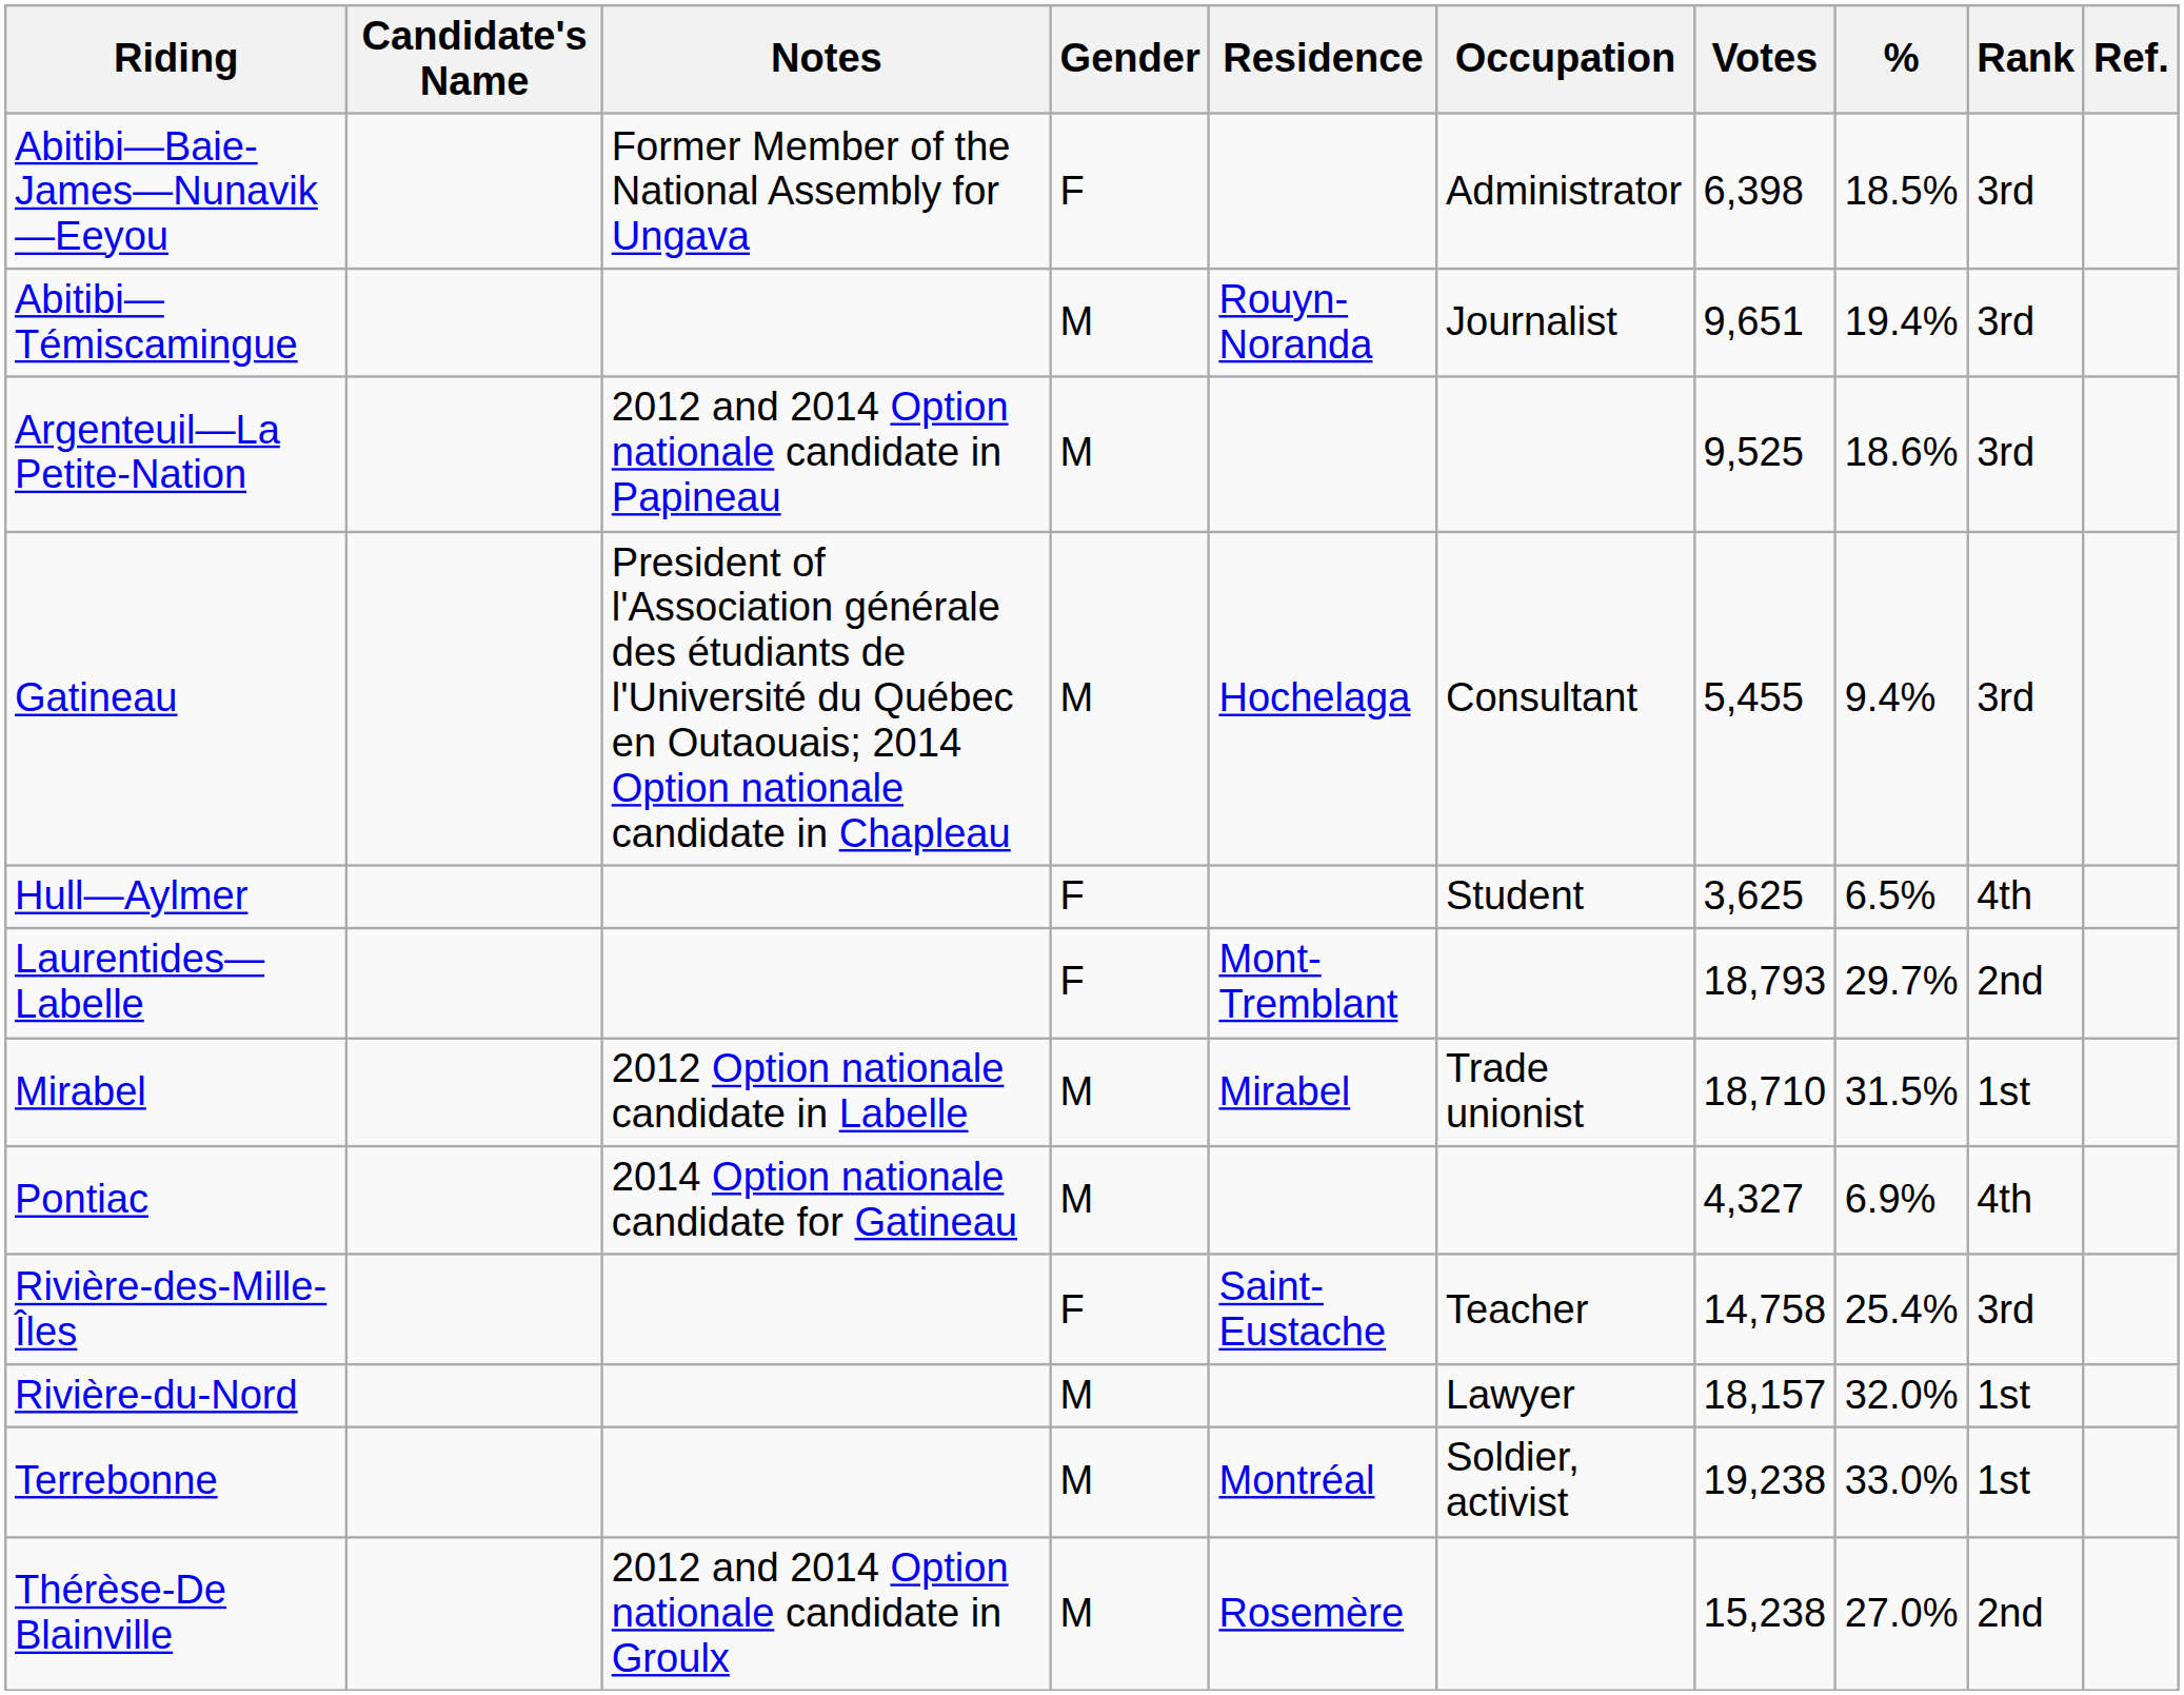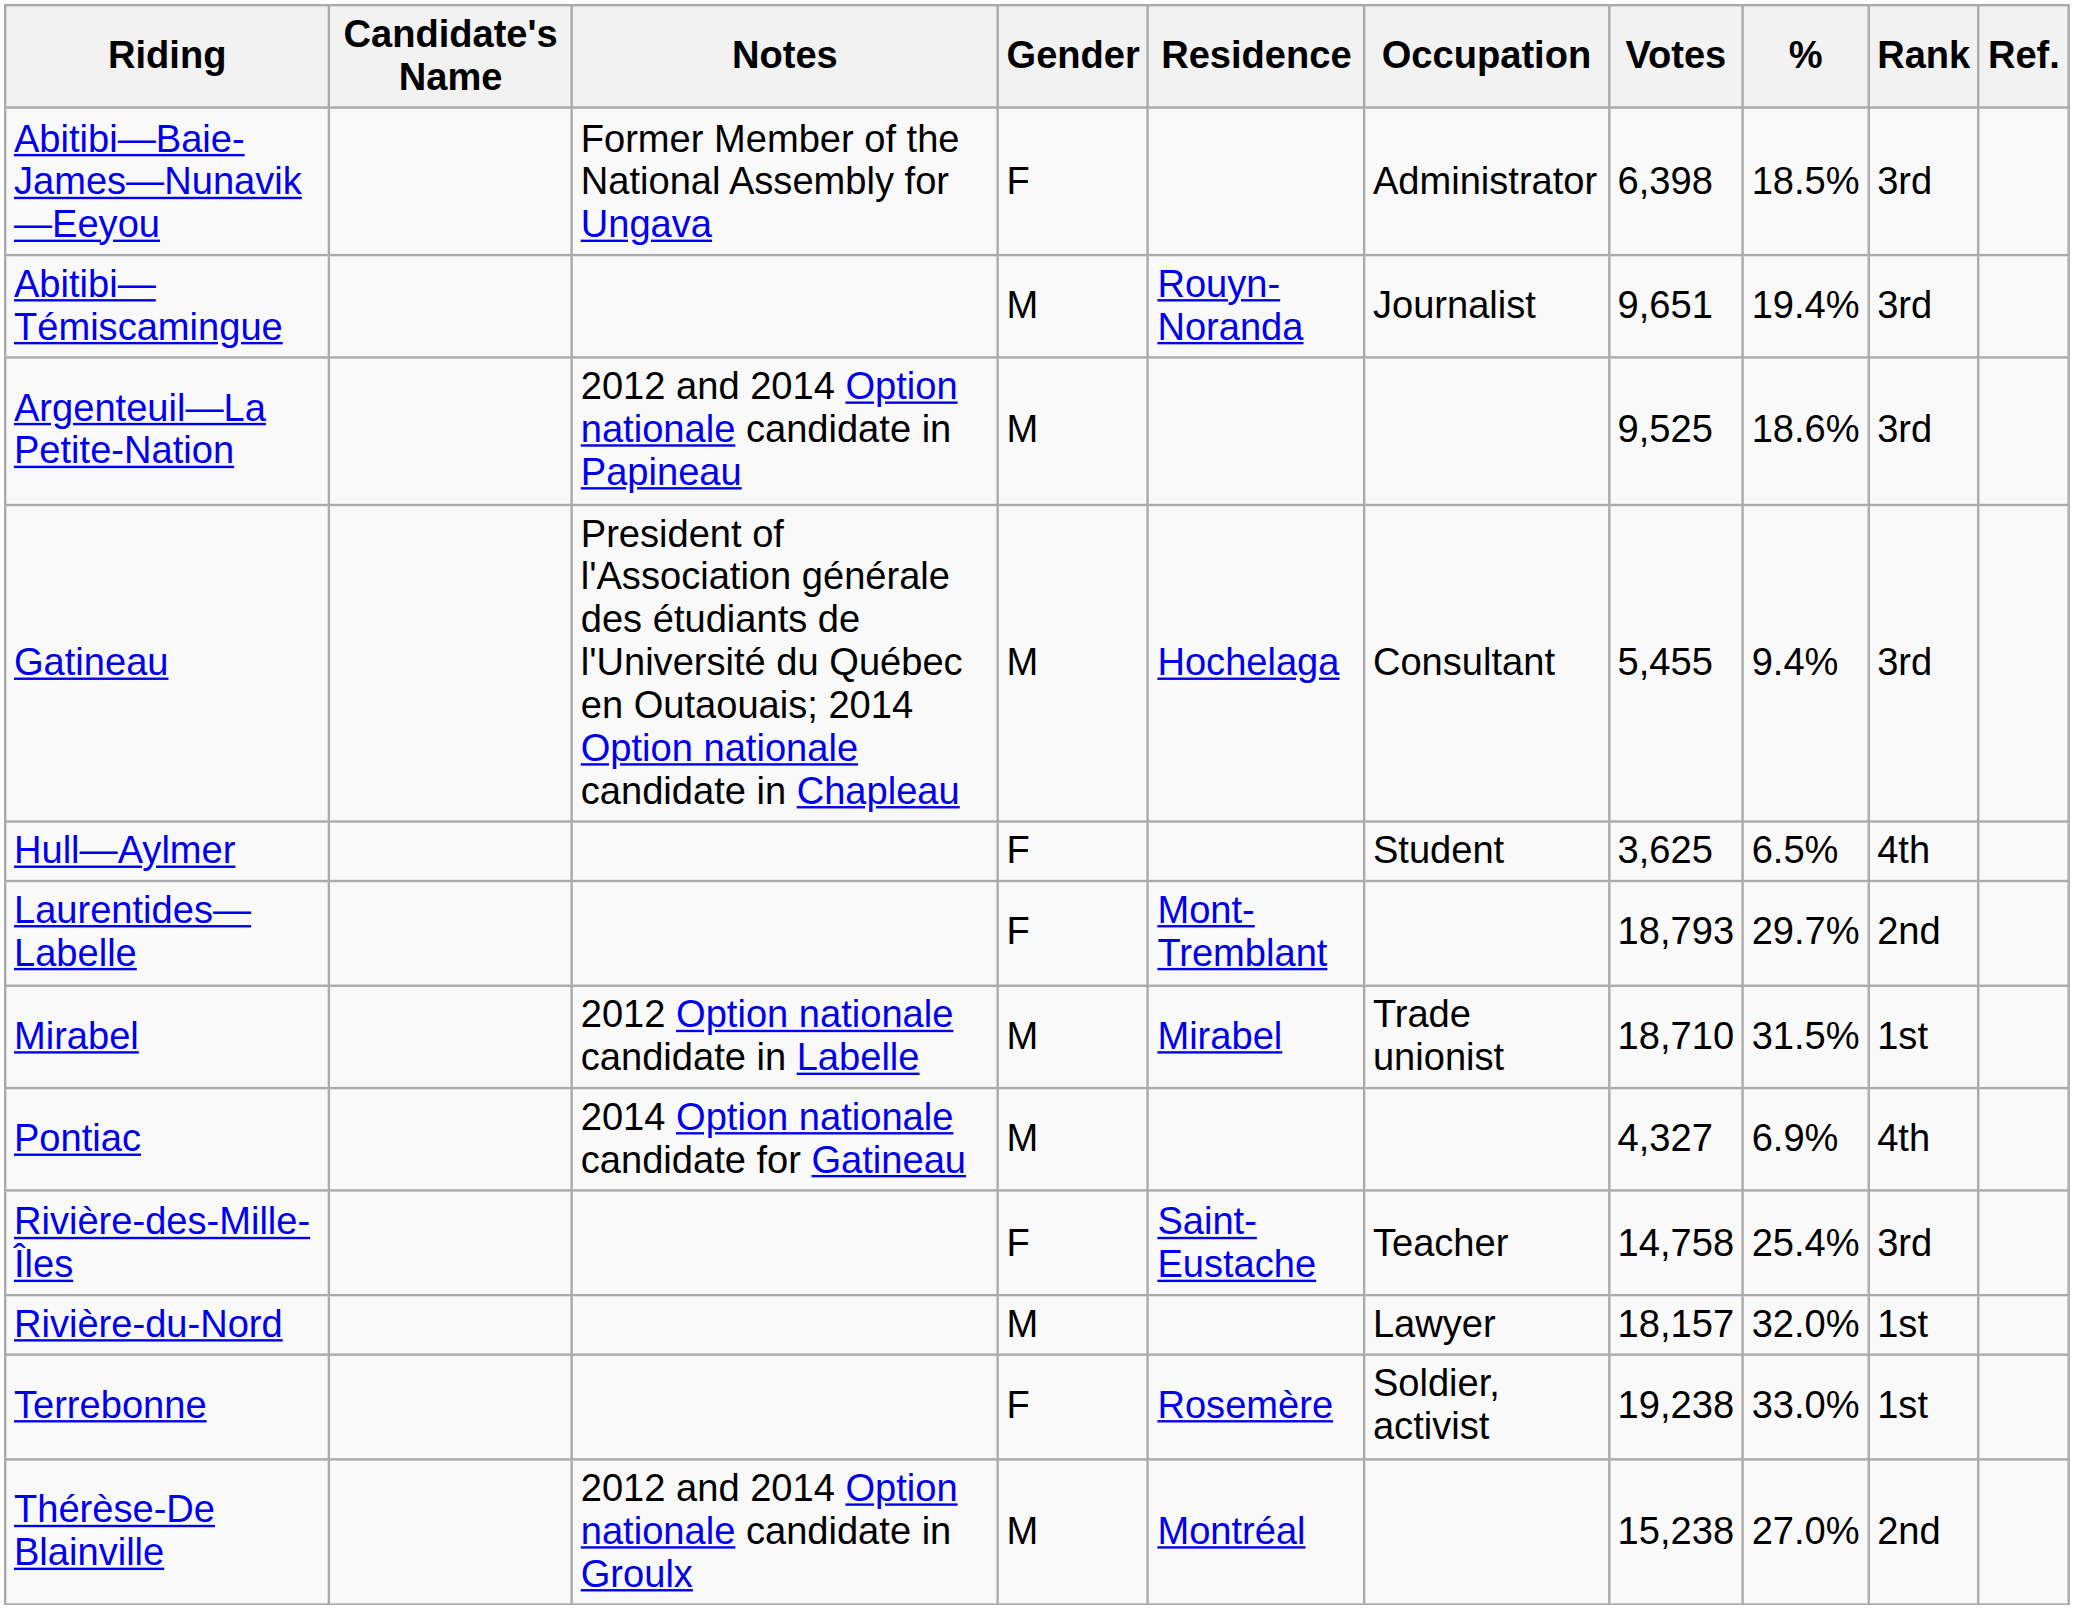Terrebonne | Gender: M -> F
Terrebonne | Residence: Montréal -> Rosemère
Thérèse-De Blainville | Residence: Rosemère -> Montréal
